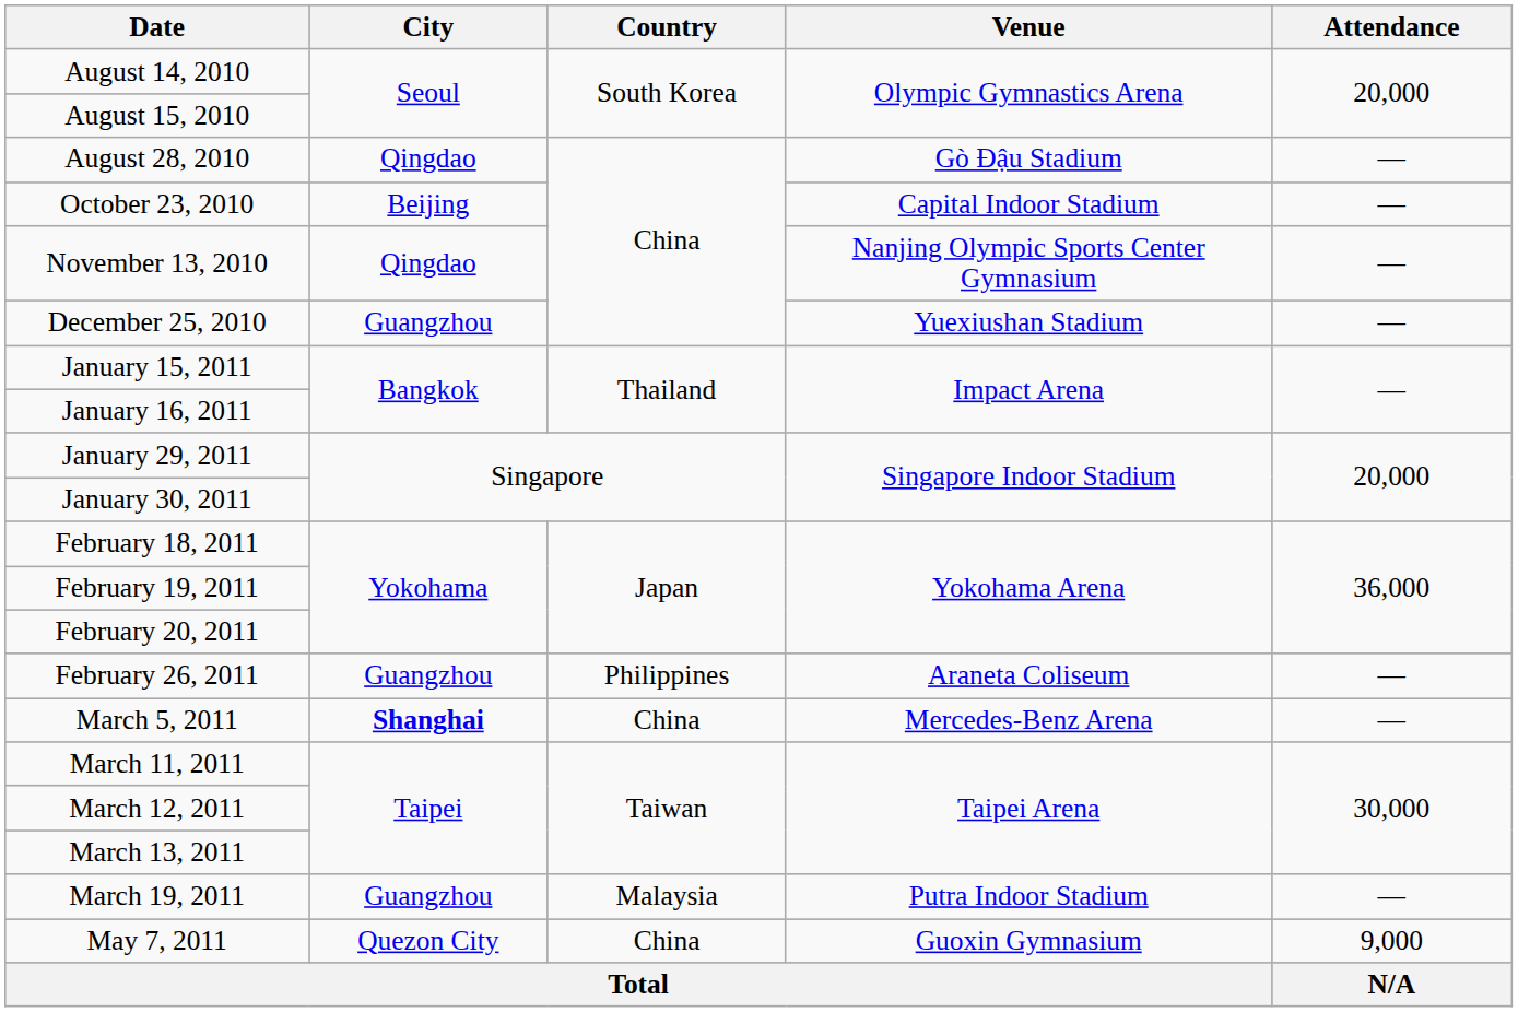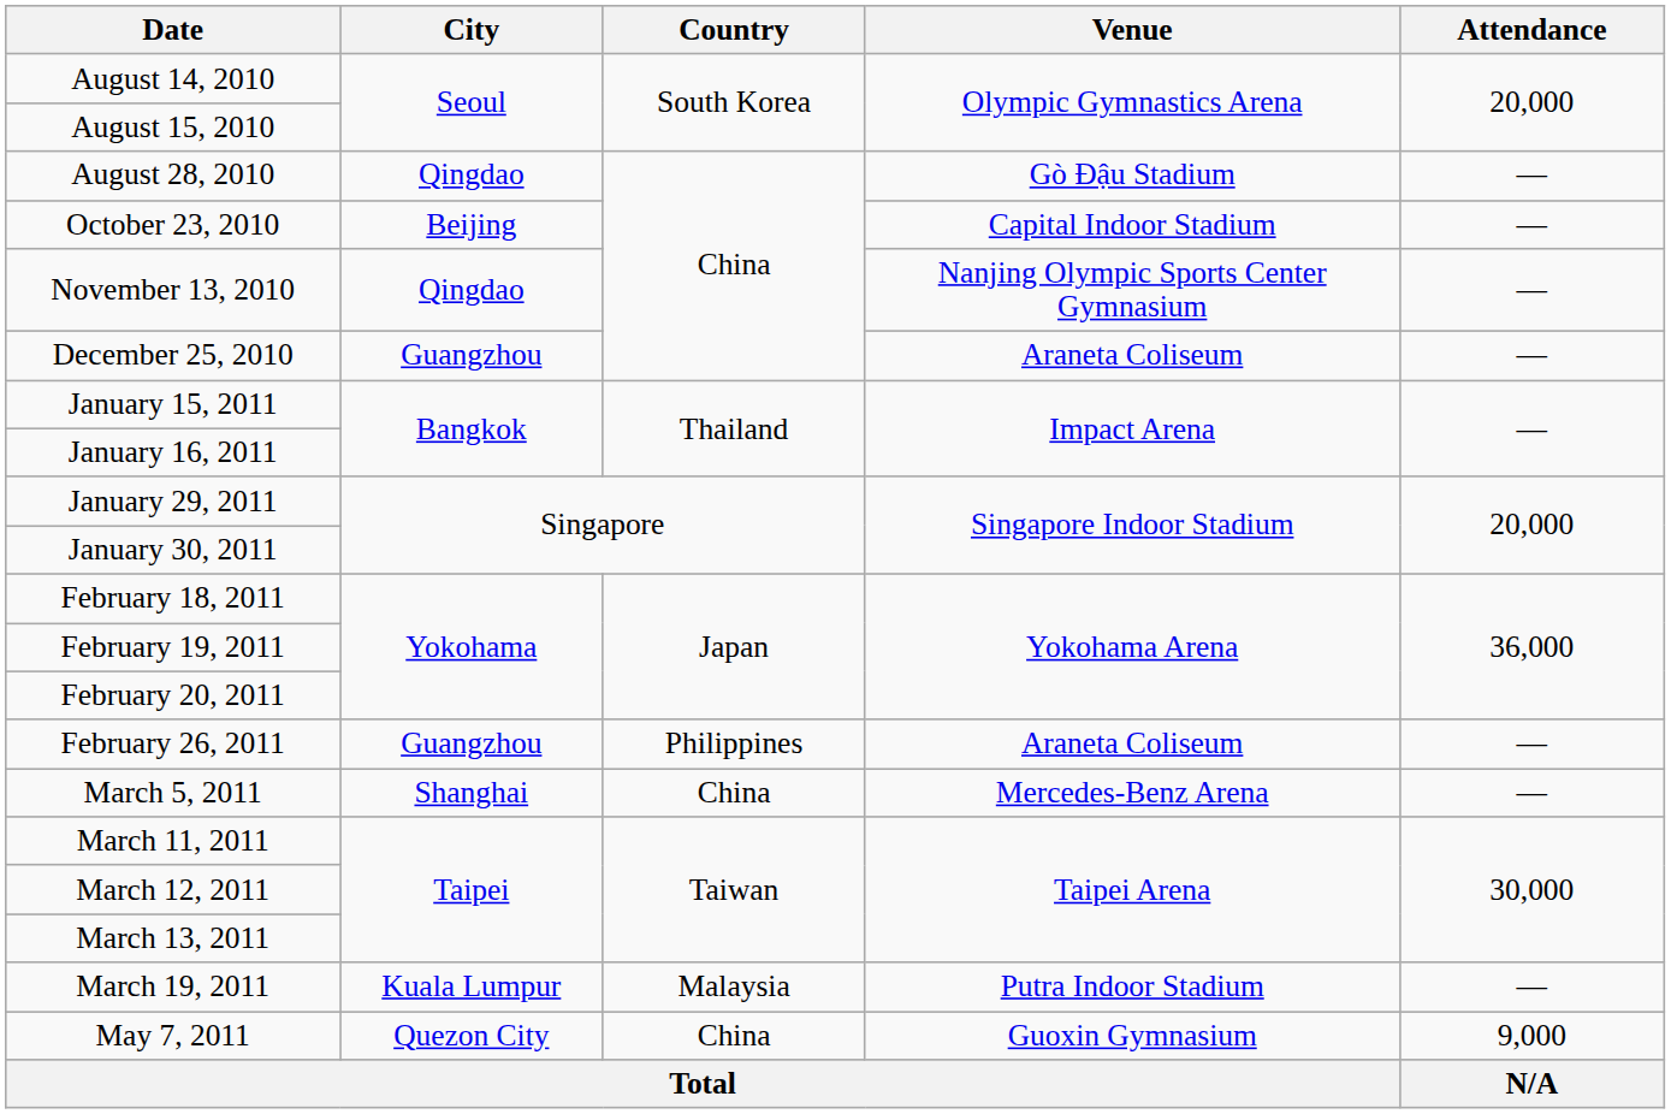December 25, 2010 | Venue: Yuexiushan Stadium -> Araneta Coliseum
March 5, 2011 | City: bold -> normal
March 19, 2011 | City: Guangzhou -> Kuala Lumpur
